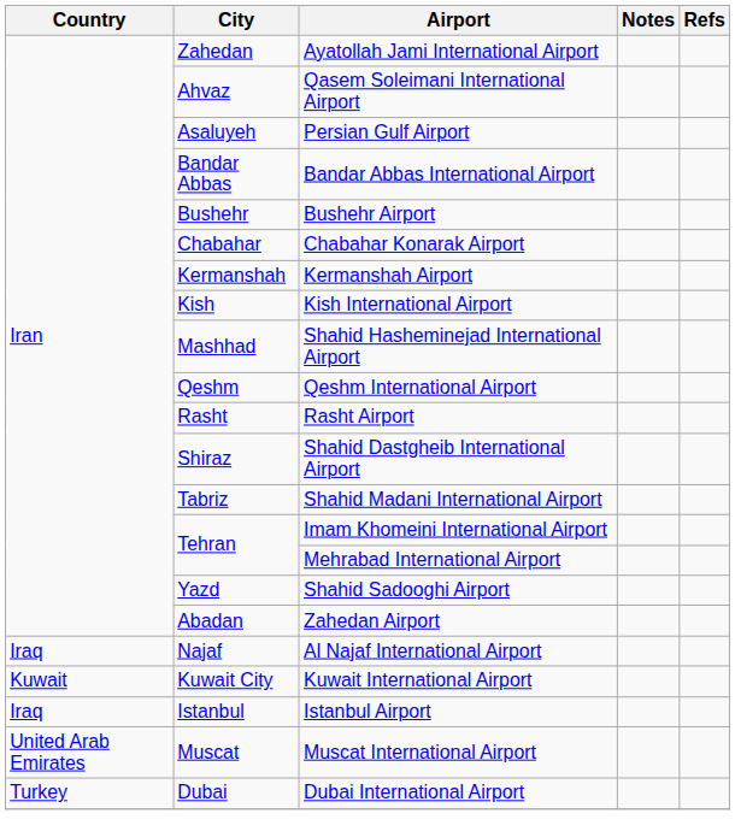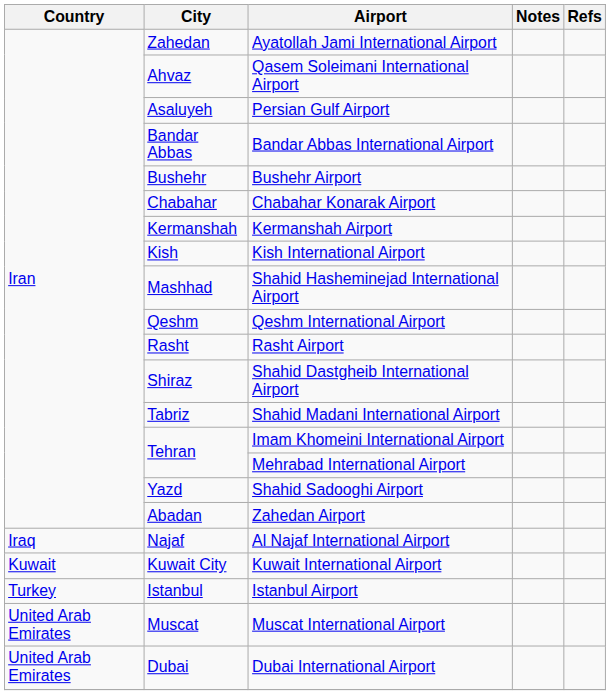Istanbul Airport | Country: Iraq -> Turkey
Dubai International Airport | Country: Turkey -> United Arab Emirates
